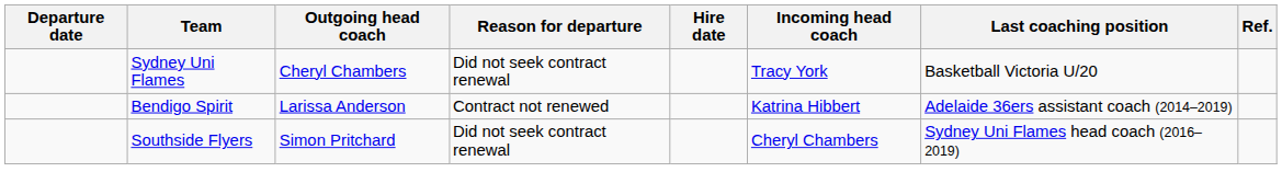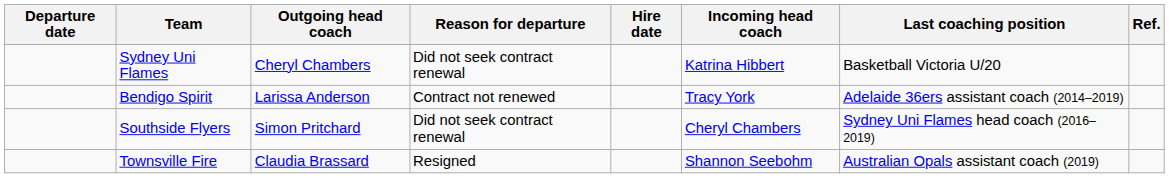Sydney Uni Flames | Incoming head coach: Tracy York -> Katrina Hibbert
Bendigo Spirit | Incoming head coach: Katrina Hibbert -> Tracy York
+ row: Townsville Fire | Claudia Brassard | Resigned | Shannon Seebohm | Australian Opals assistant coach (2019)
